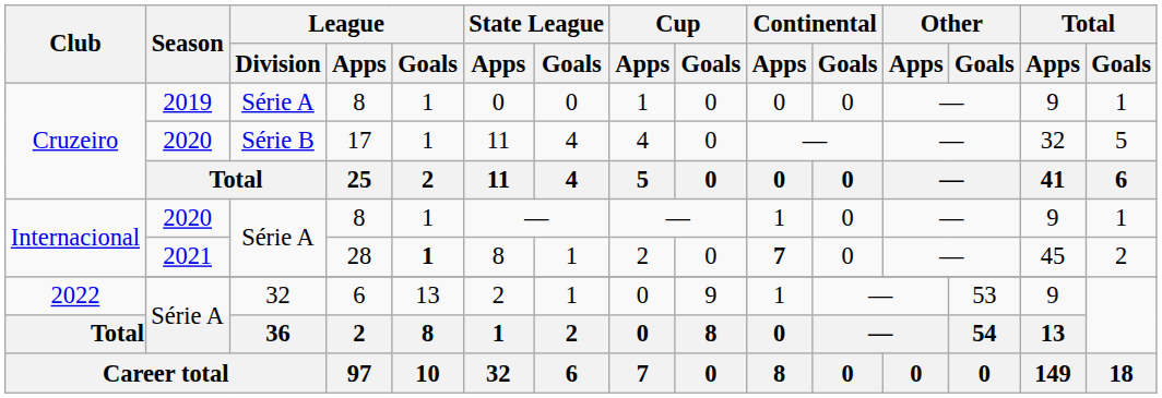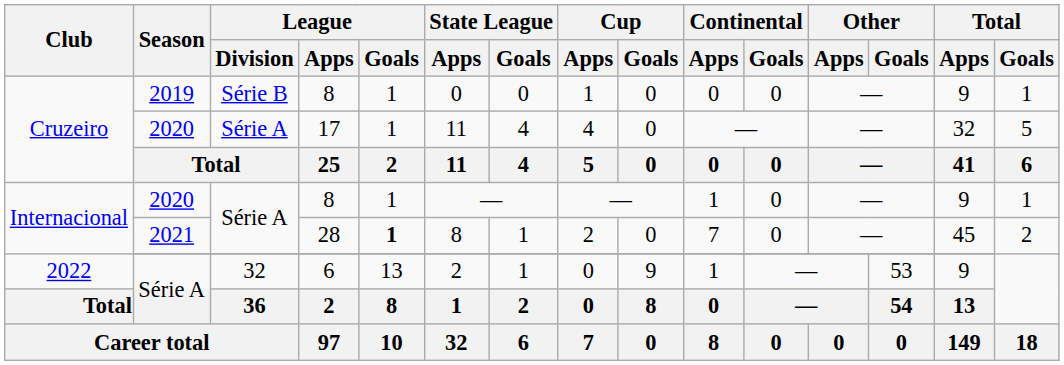2019 | League / Division: Série A -> Série B
2020 / 17 | League / Division: Série B -> Série A
2021 | Continental / Apps: bold -> normal
